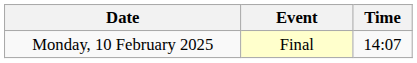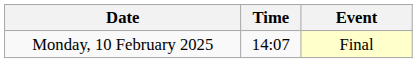columns swapped: Time <-> Event
